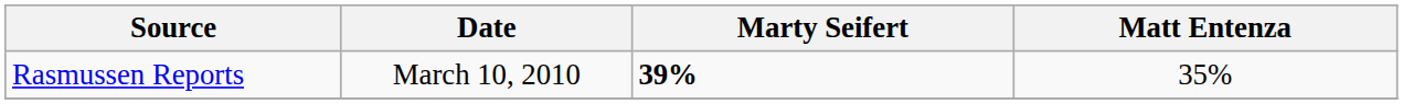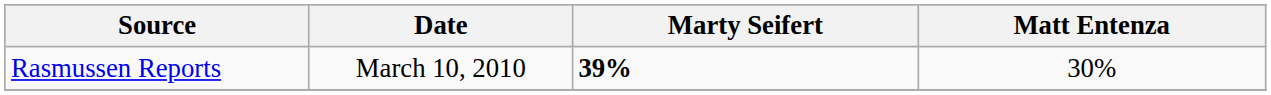Rasmussen Reports | Matt Entenza: 35% -> 30%
